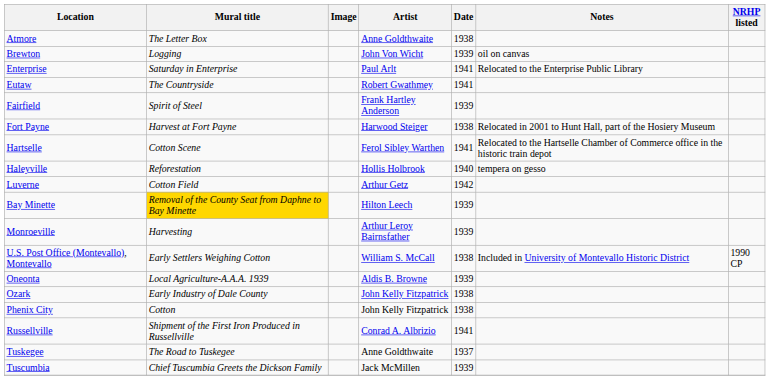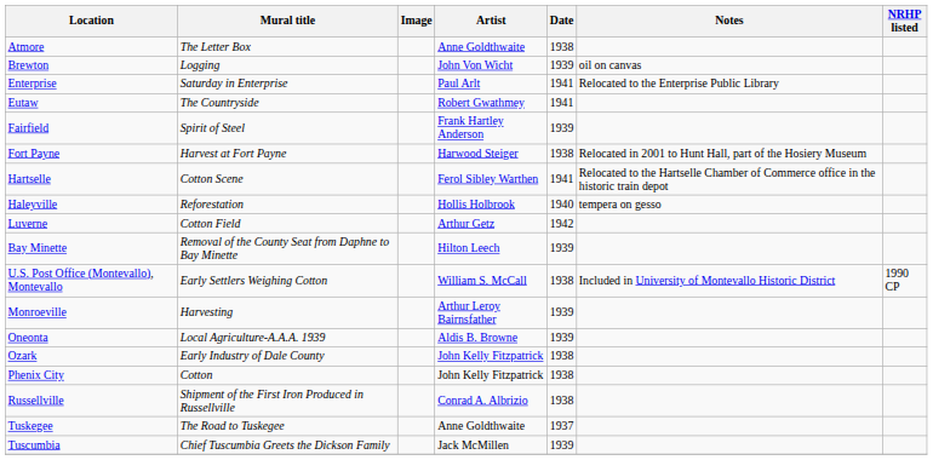Bay Minette | Mural title: gold background -> no background
rows swapped: U.S. Post Office (Montevallo), Montevallo <-> Monroeville
Russellville | Date: 1941 -> 1938
